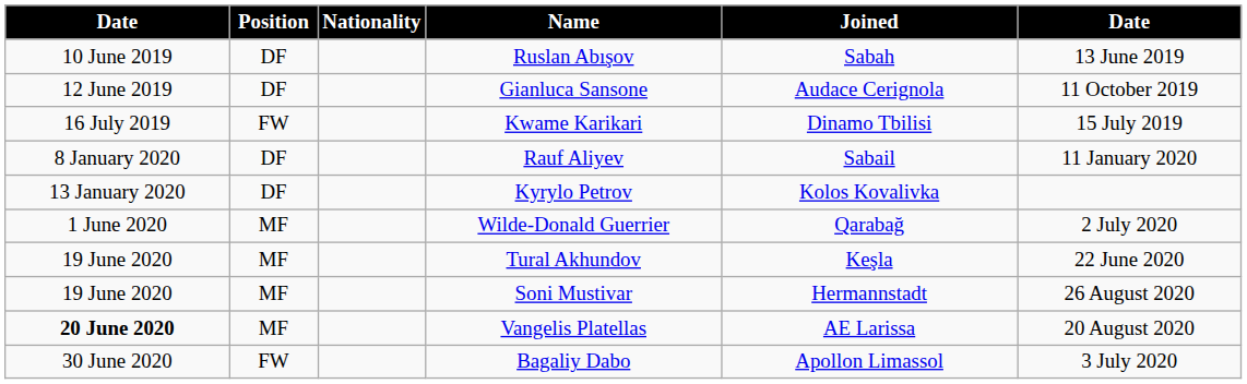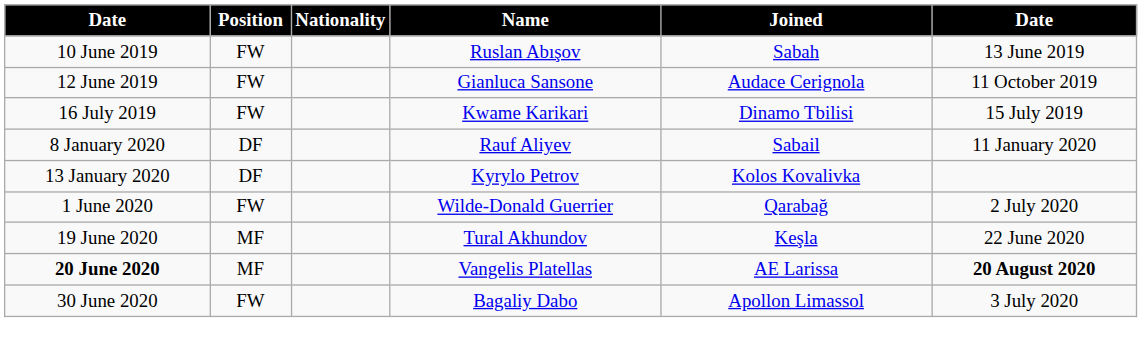Ruslan Abışov | Position: DF -> FW
Gianluca Sansone | Position: DF -> FW
Wilde-Donald Guerrier | Position: MF -> FW
- row: 19 June 2020 | MF | Soni Mustivar | Hermannstadt | 26 August 2020
Vangelis Platellas | column 6: normal -> bold
